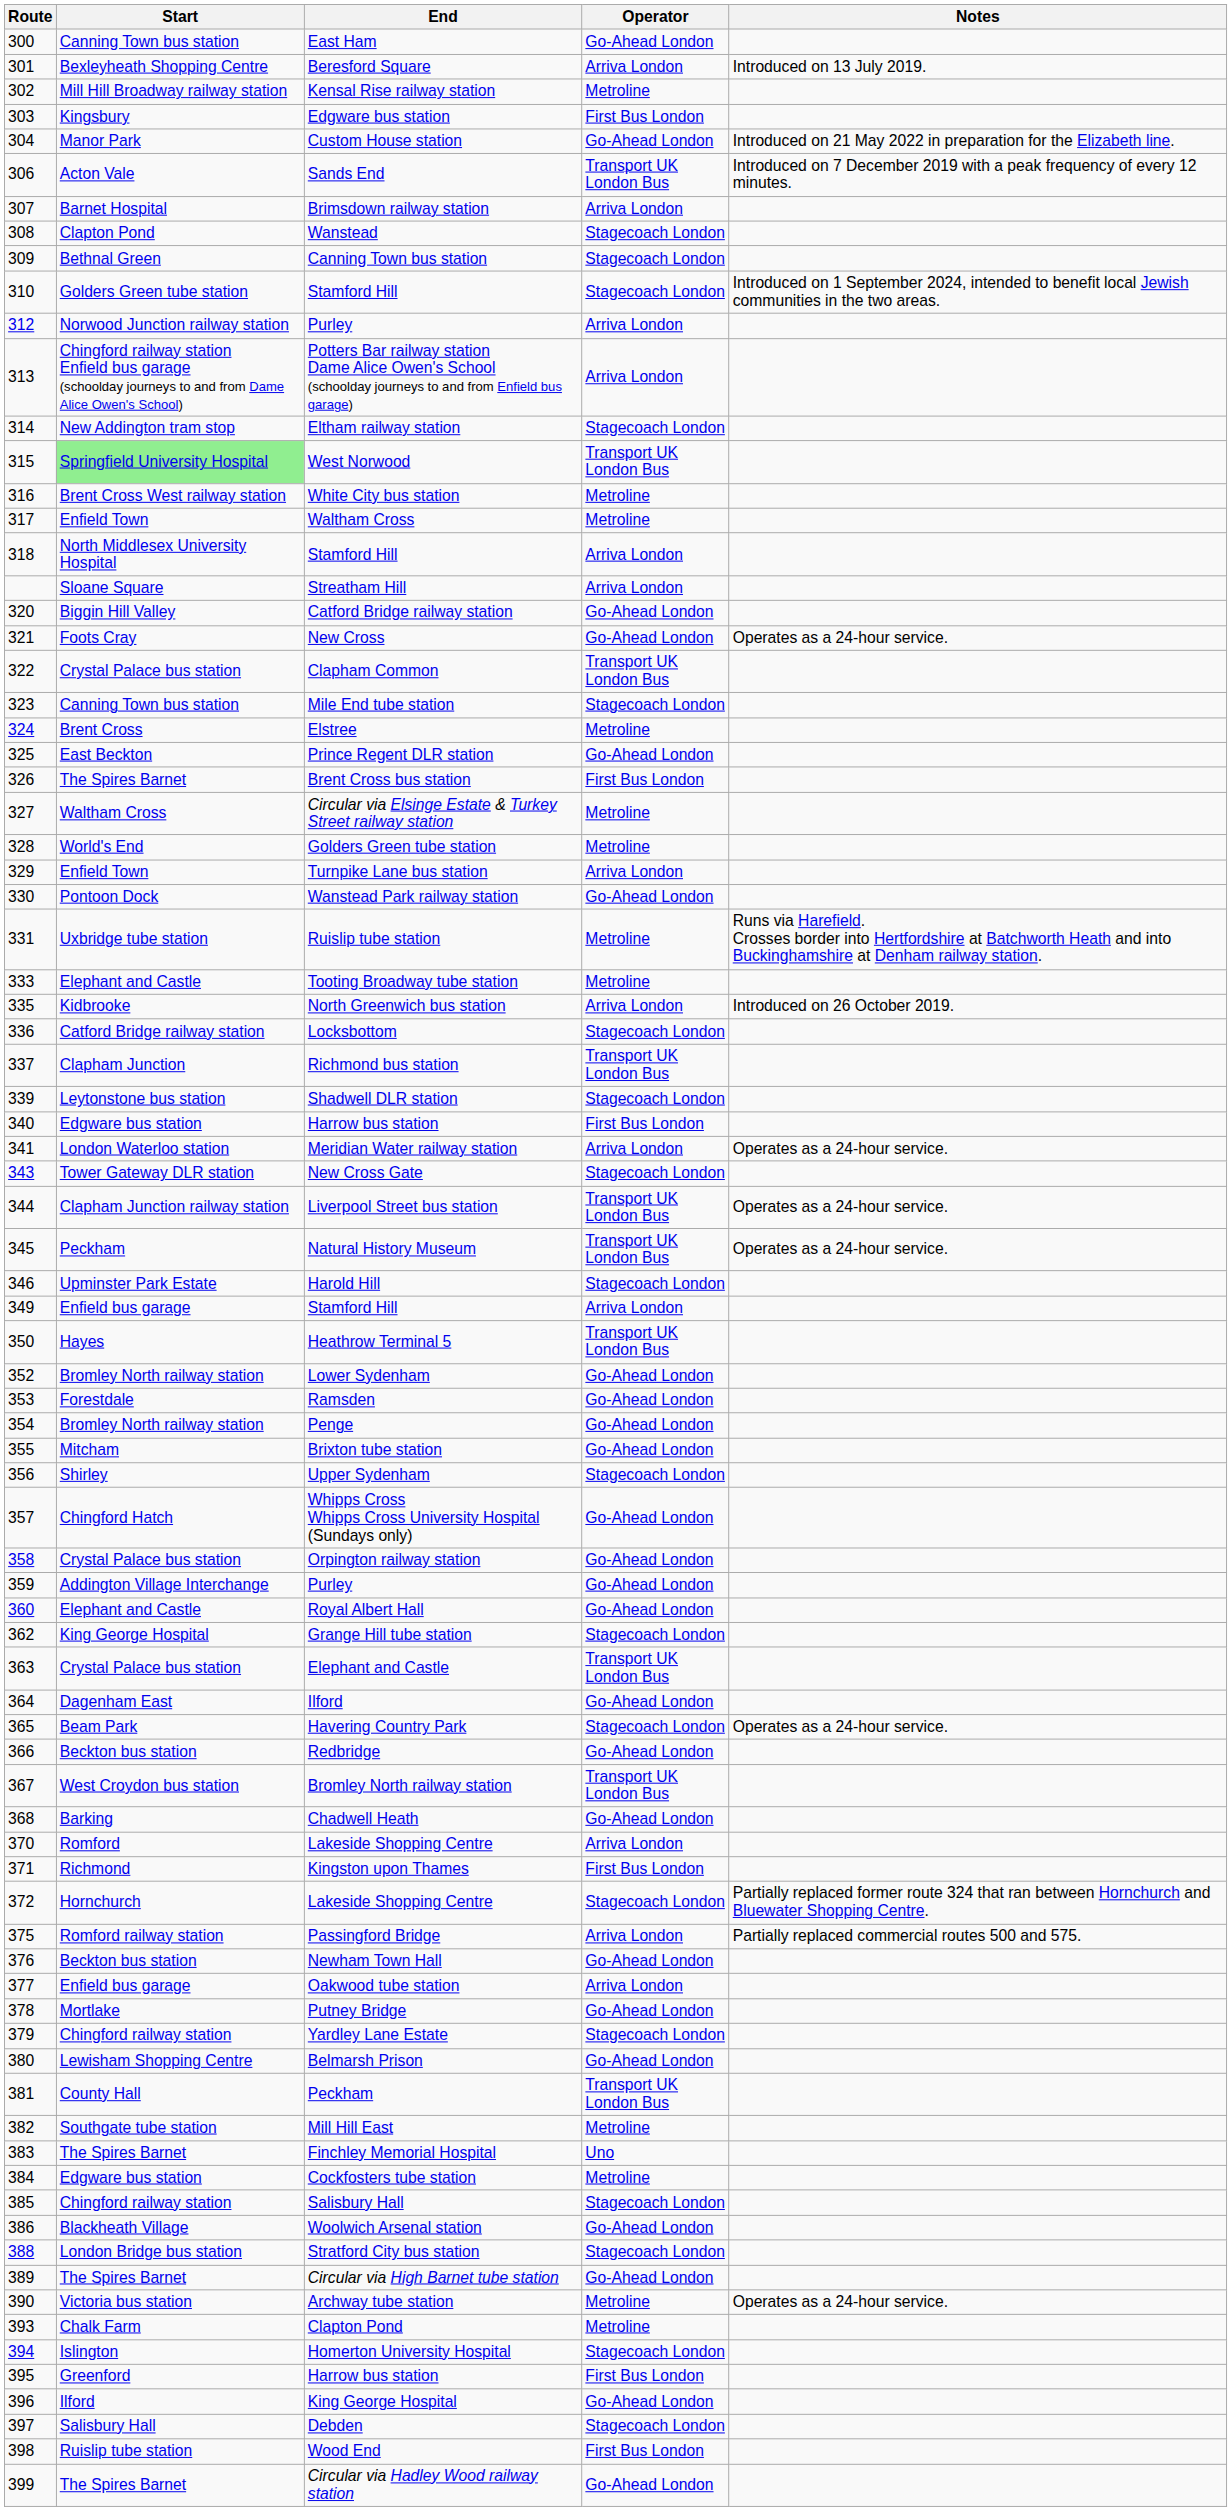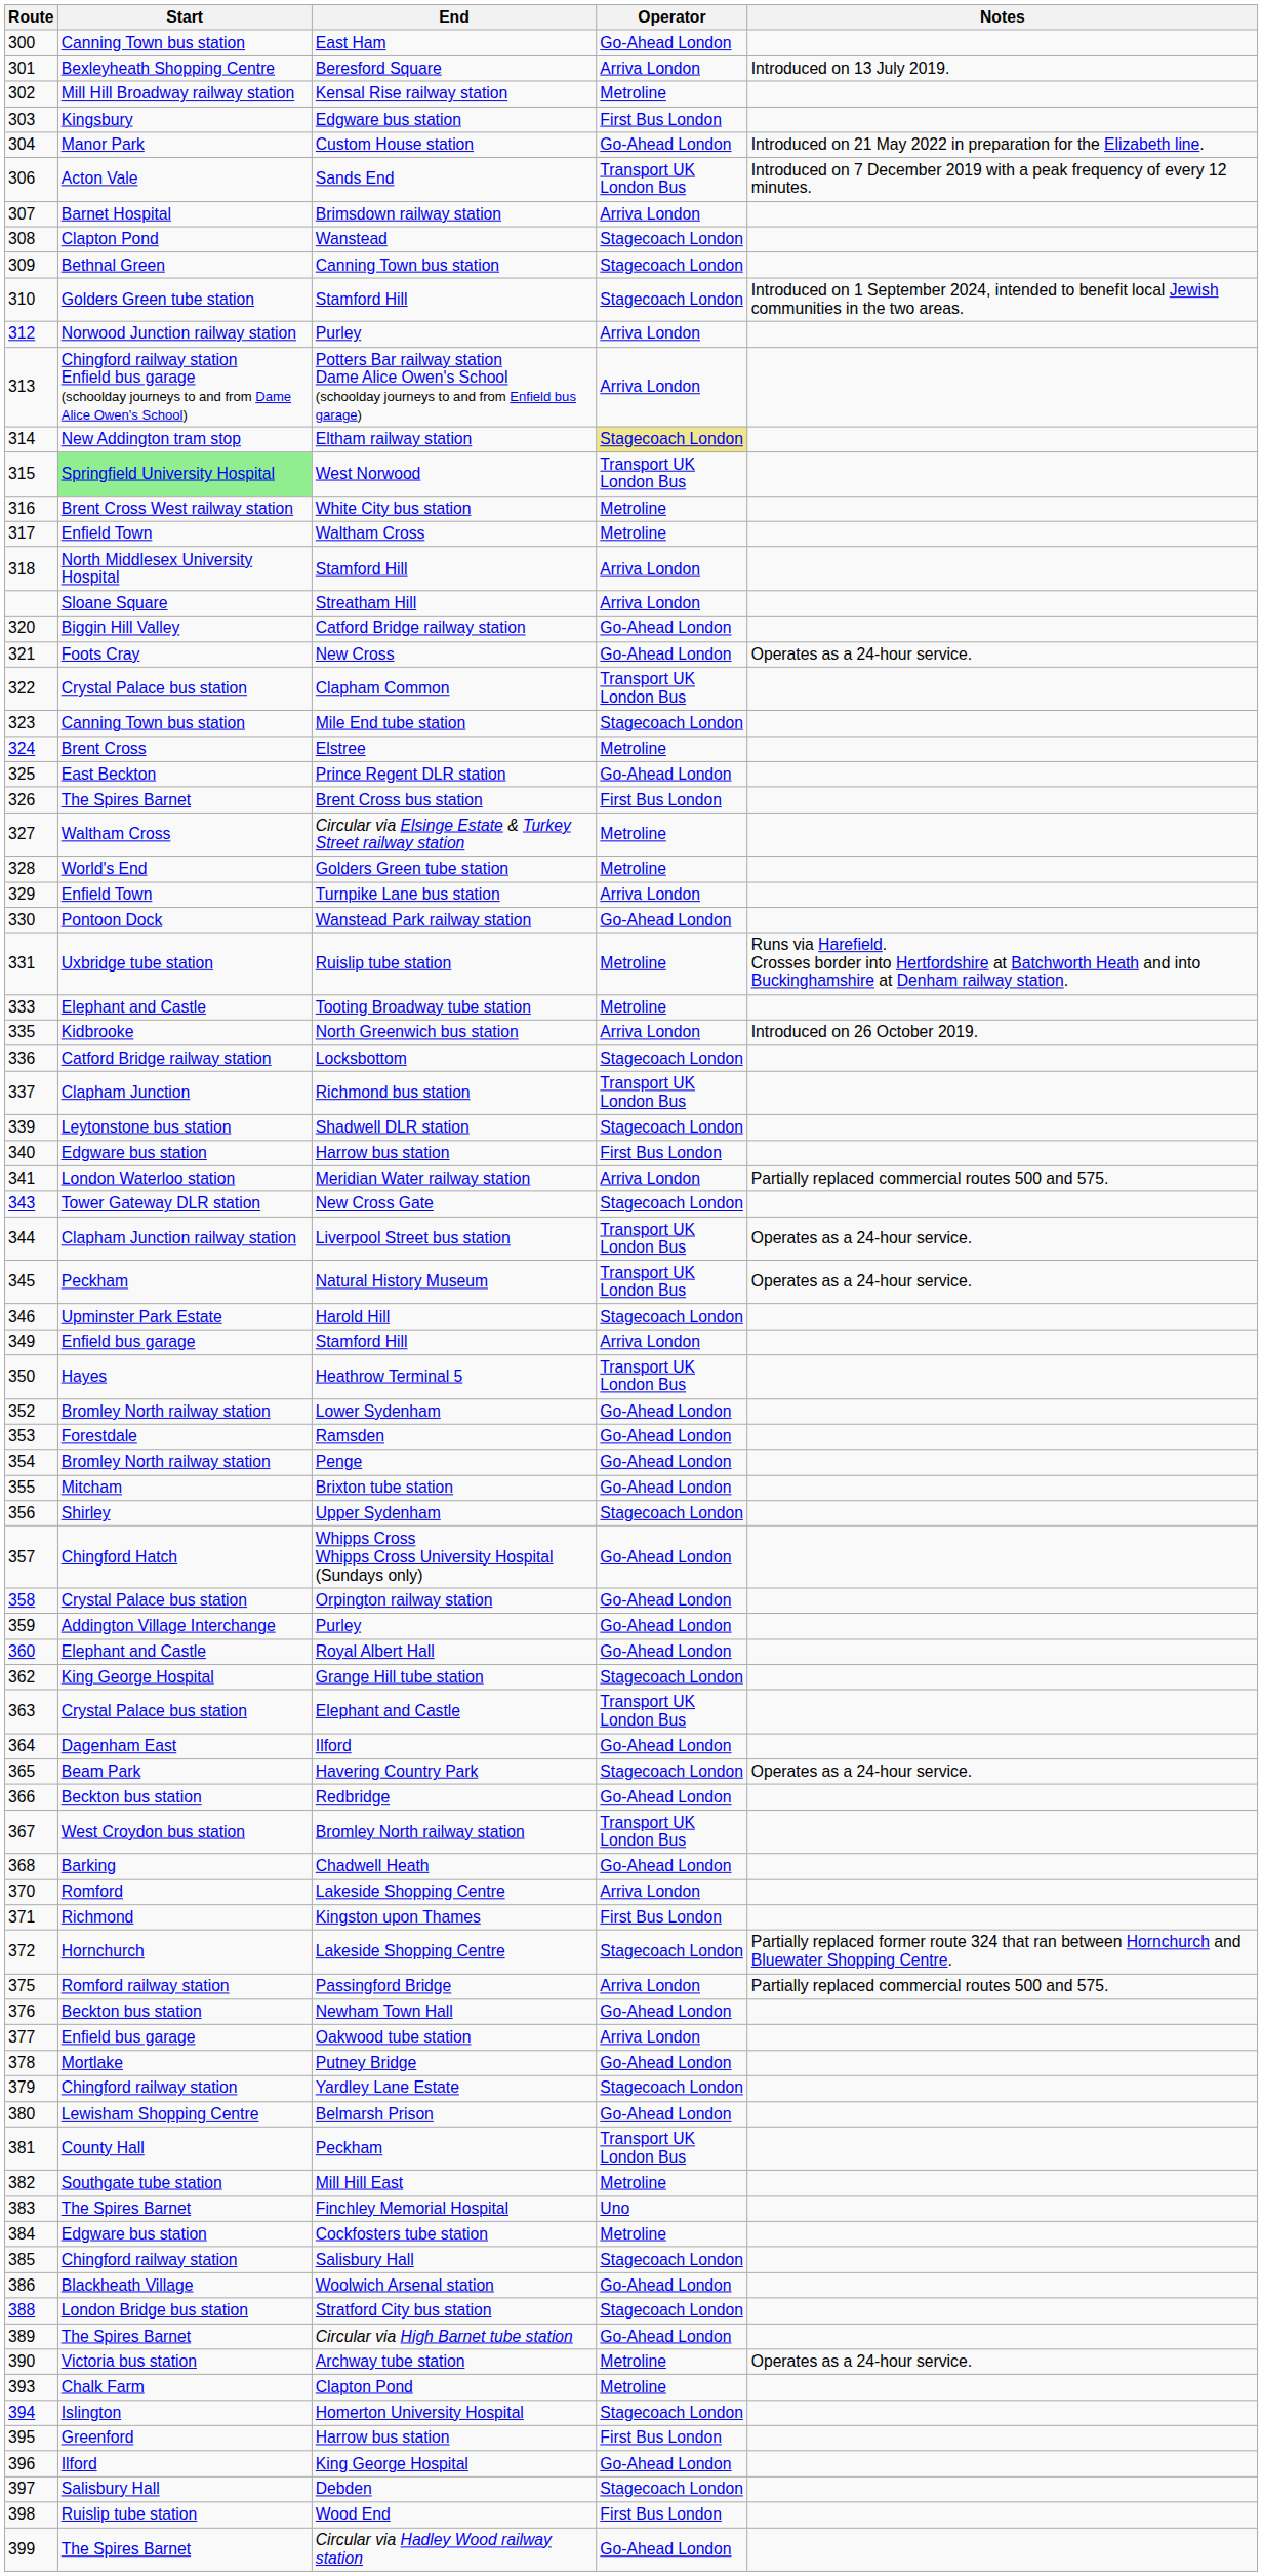Eltham railway station | Operator: no background -> khaki background
Meridian Water railway station | Notes: Operates as a 24-hour service. -> Partially replaced commercial routes 500 and 575.
